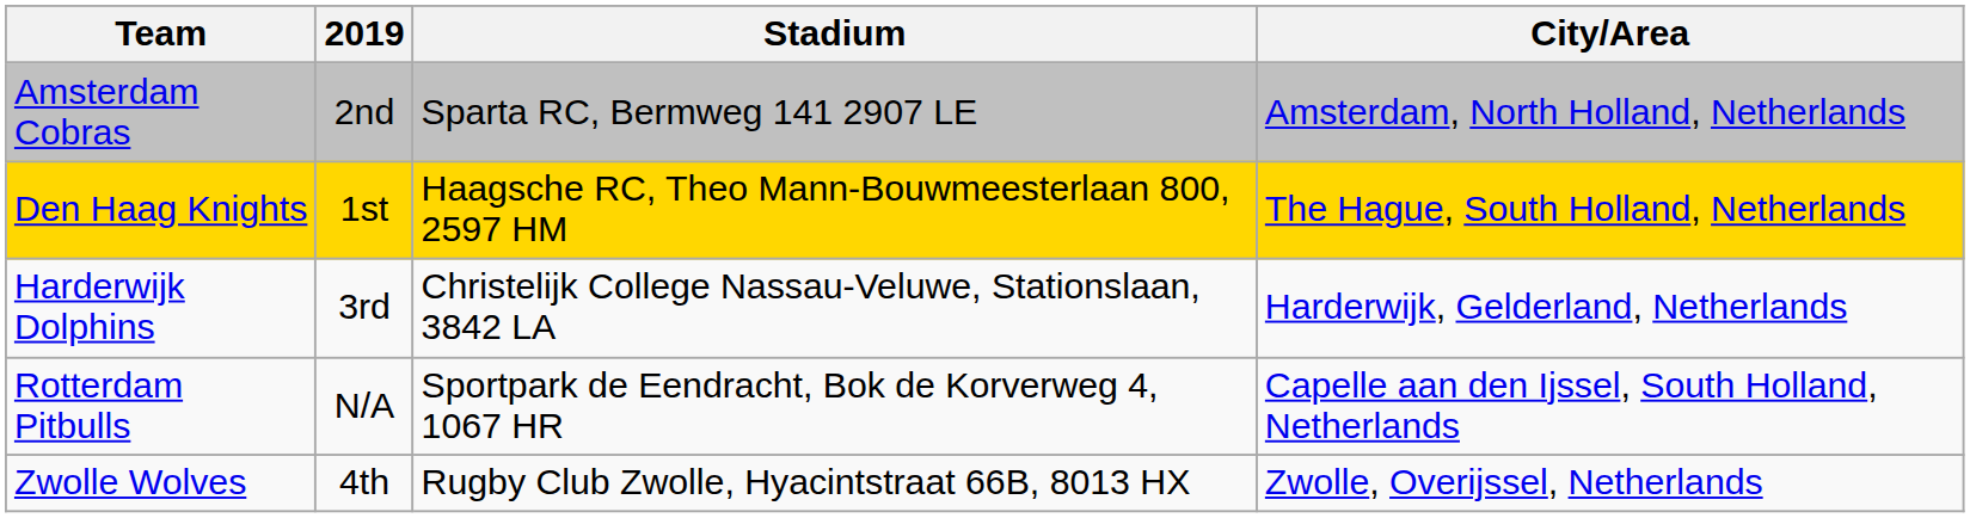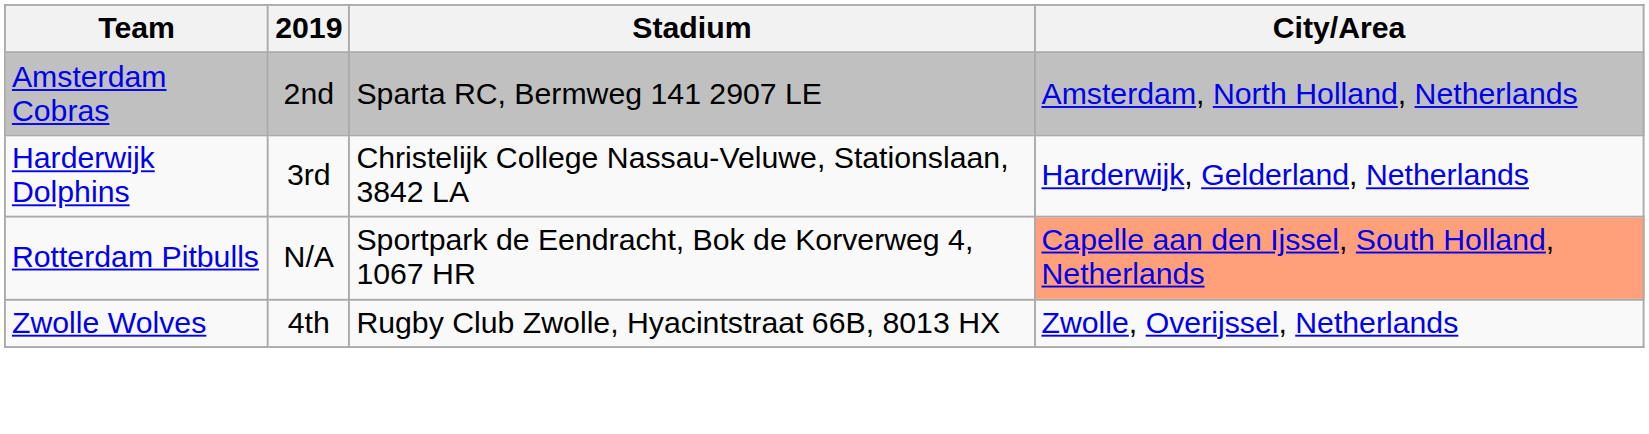- row: Den Haag Knights | 1st | Haagsche RC, Theo Mann-Bouwmeesterlaan 800, 2597 HM | The Hague, South Holland, Netherlands
Rotterdam Pitbulls | City/Area: no background -> lightsalmon background
